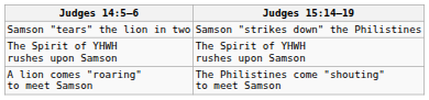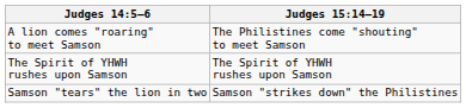rows swapped: A lion comes "roaring" to meet Samson <-> Samson "tears" the lion in two
